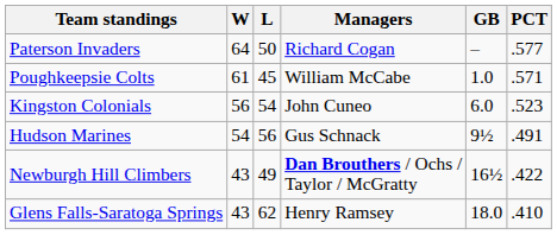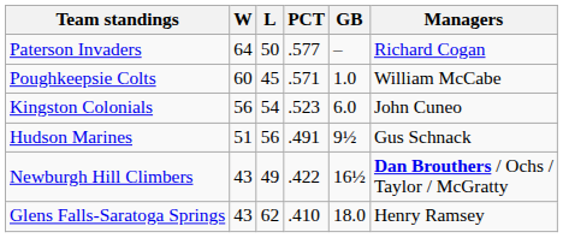columns swapped: PCT <-> Managers
Poughkeepsie Colts | W: 61 -> 60
Hudson Marines | W: 54 -> 51
